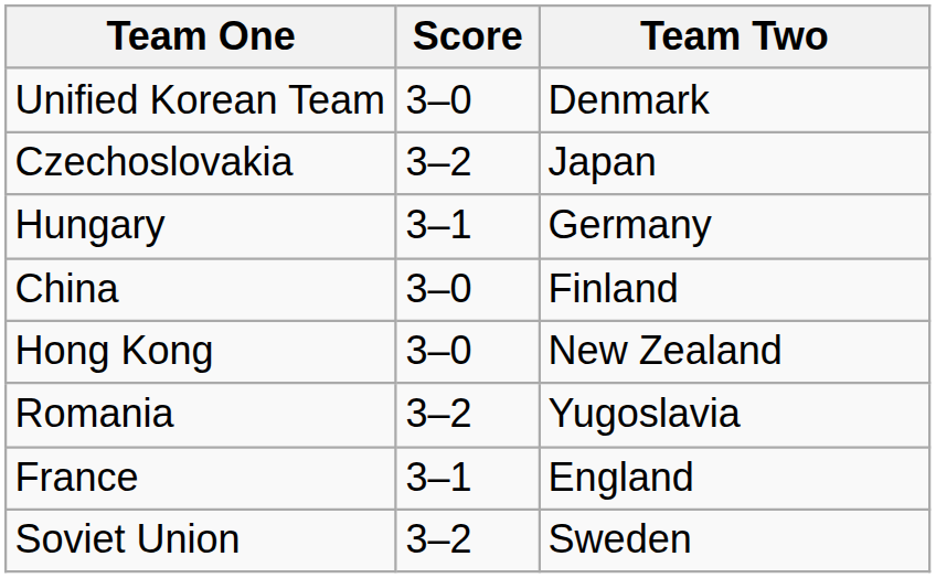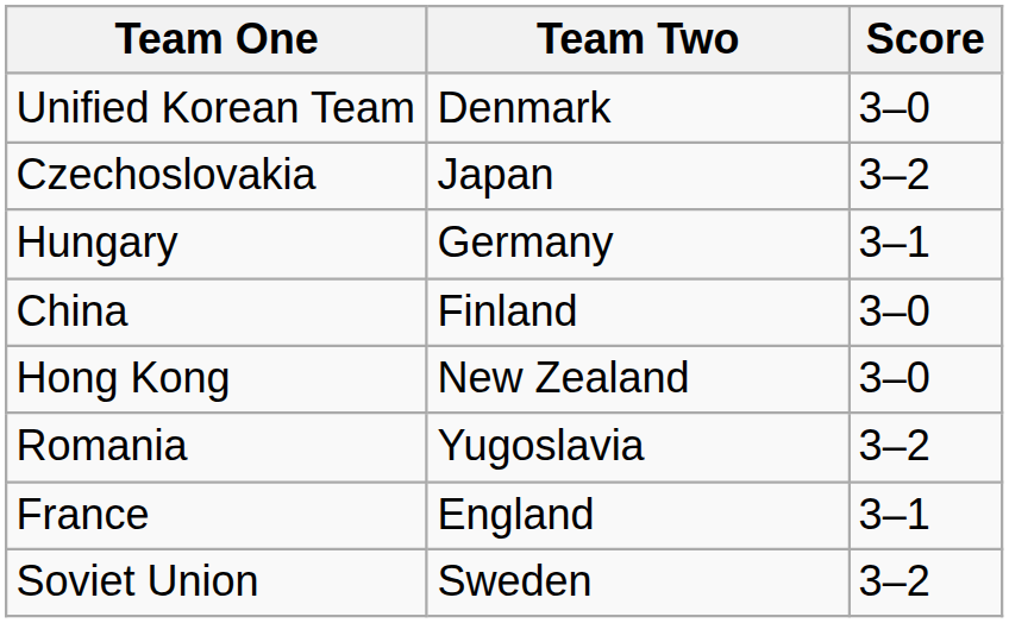columns swapped: Team Two <-> Score
